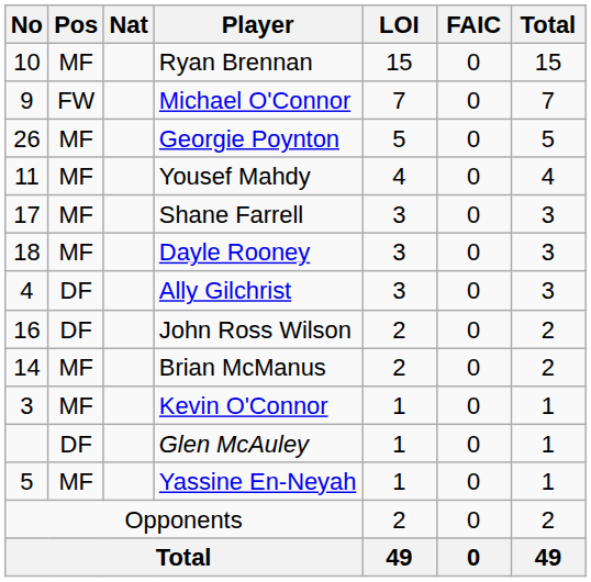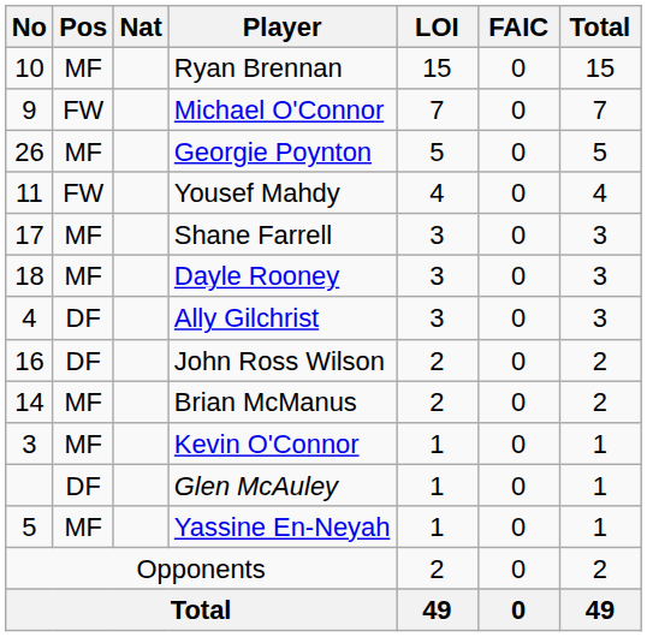Yousef Mahdy | Pos: MF -> FW
